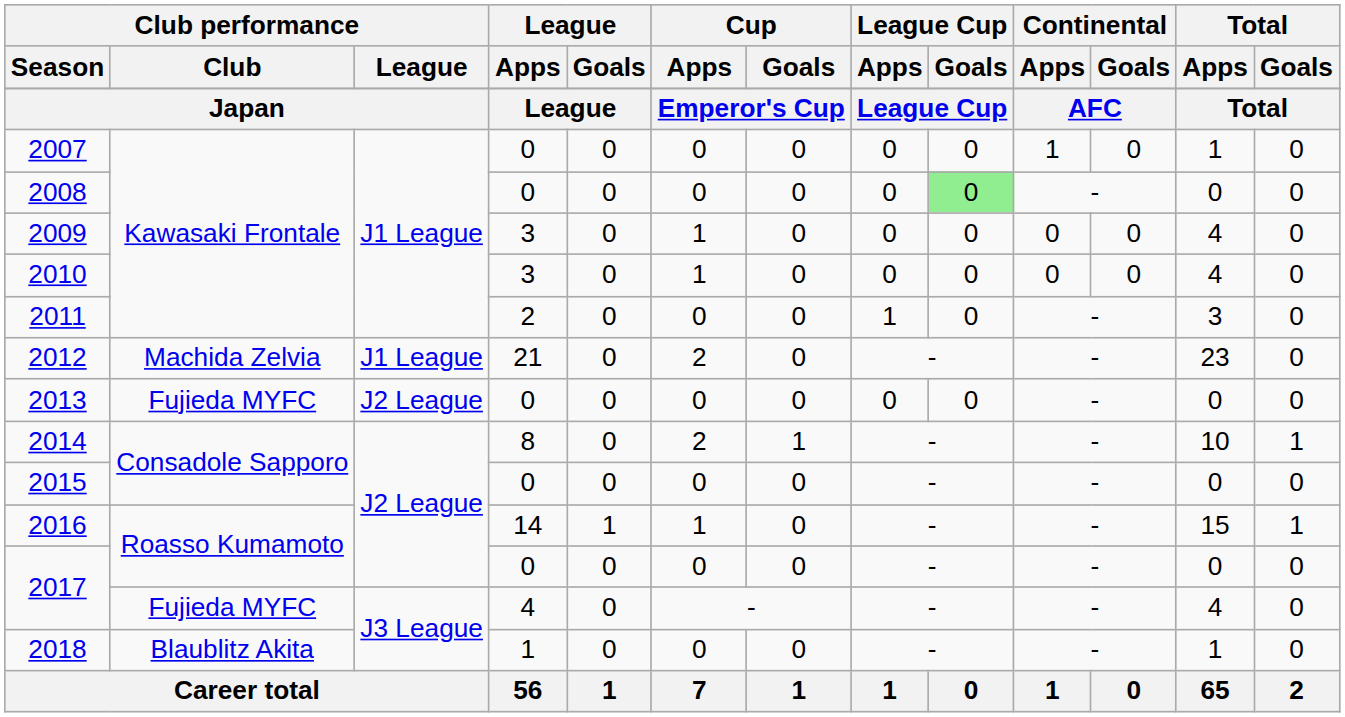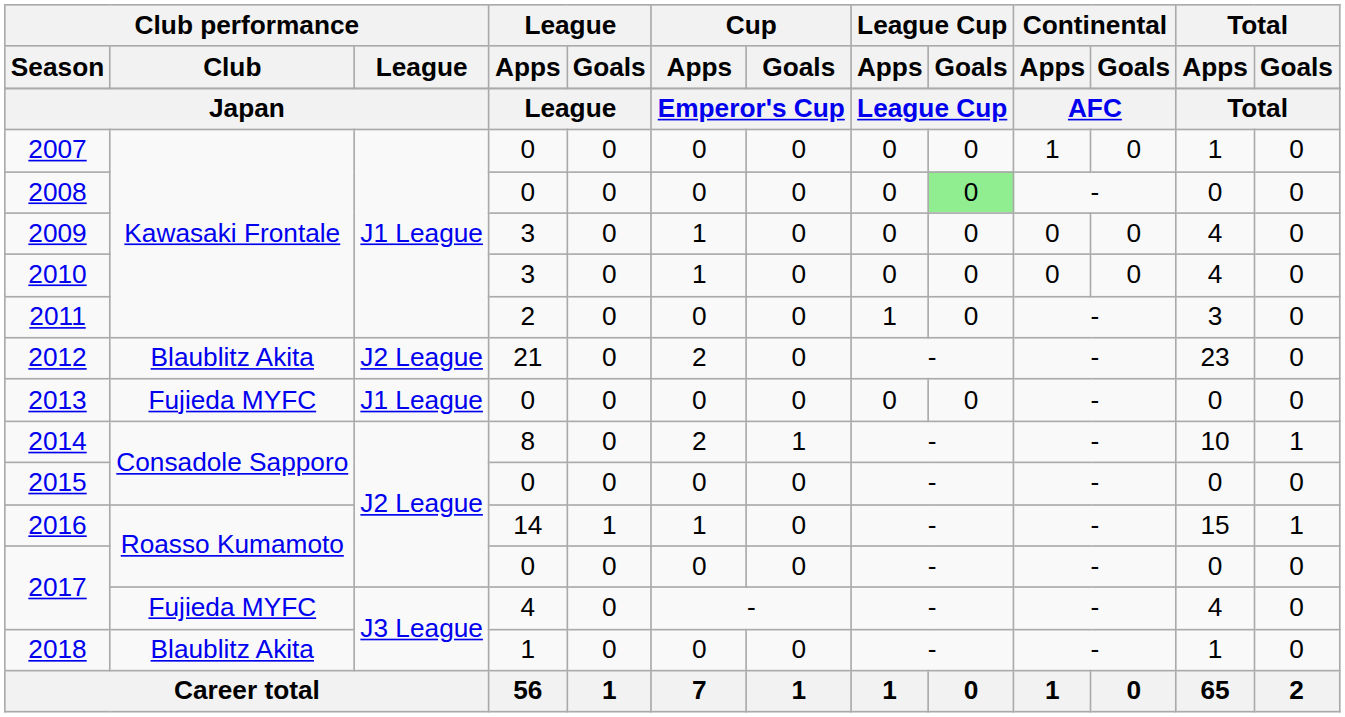2012 | Club performance / Club: Machida Zelvia -> Blaublitz Akita
2012 | Club performance / League: J1 League -> J2 League
2013 | Club performance / League: J2 League -> J1 League
